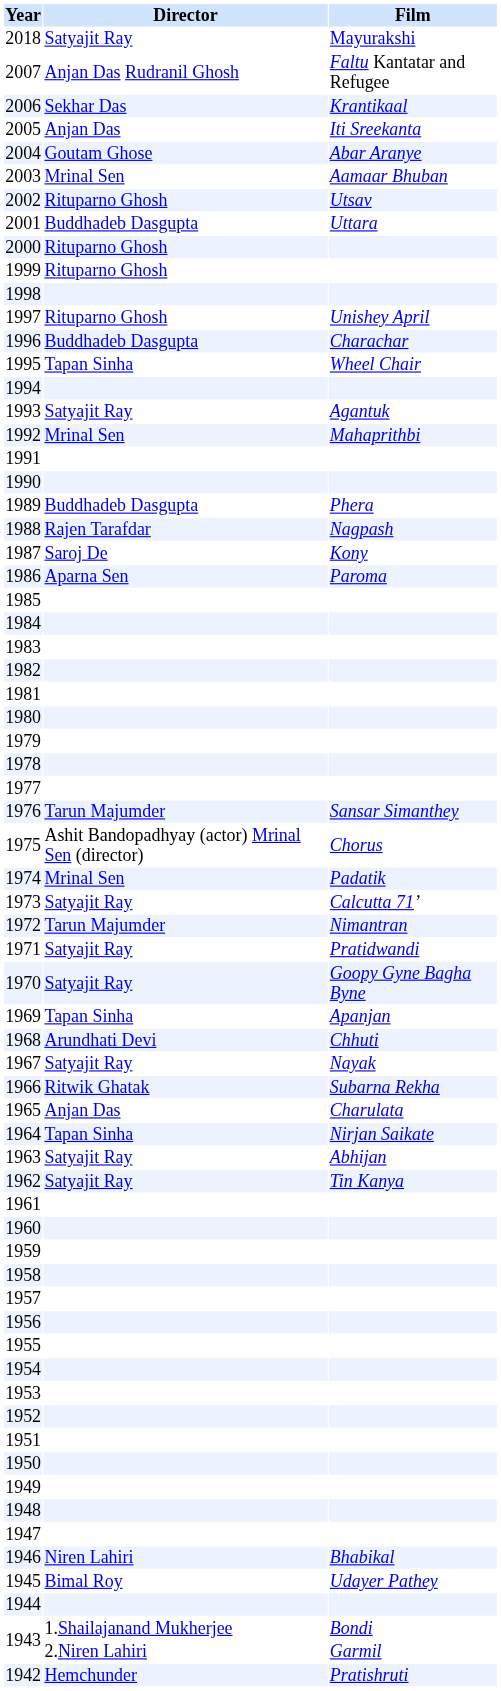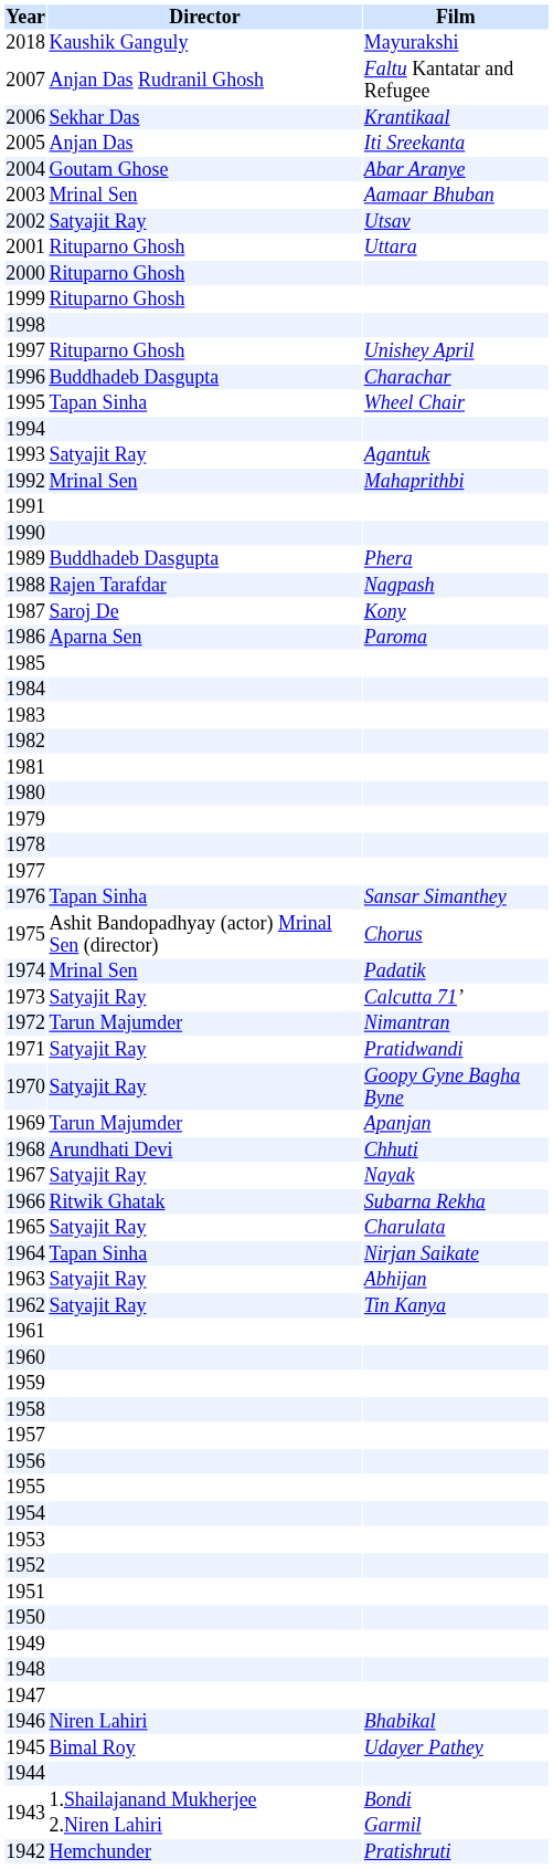2018 | Director: Satyajit Ray -> Kaushik Ganguly
2002 | Director: Rituparno Ghosh -> Satyajit Ray
2001 | Director: Buddhadeb Dasgupta -> Rituparno Ghosh
1976 | Director: Tarun Majumder -> Tapan Sinha
1969 | Director: Tapan Sinha -> Tarun Majumder
1965 | Director: Anjan Das -> Satyajit Ray
